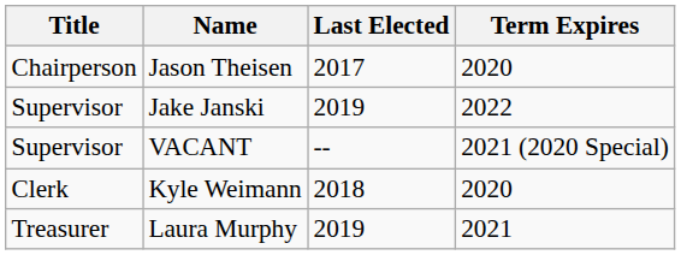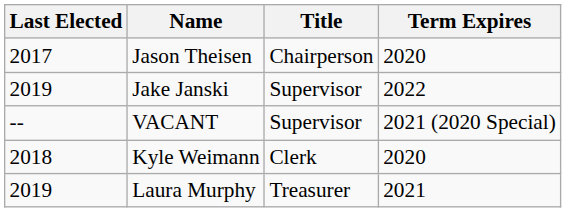columns swapped: Title <-> Last Elected
